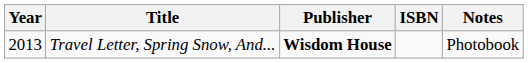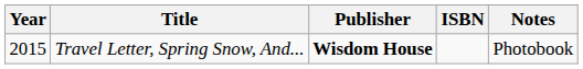Travel Letter, Spring Snow, And... | Year: 2013 -> 2015
